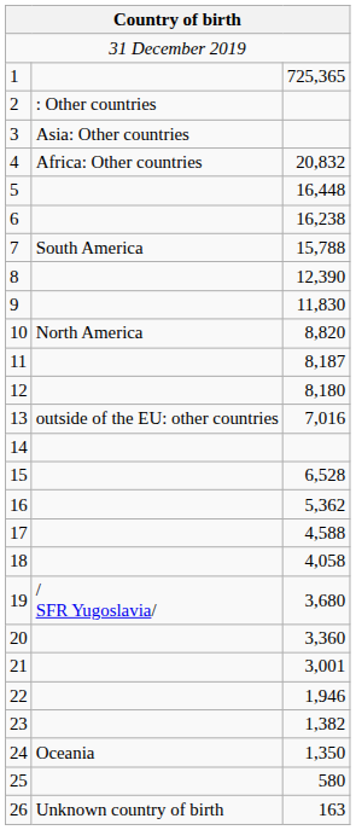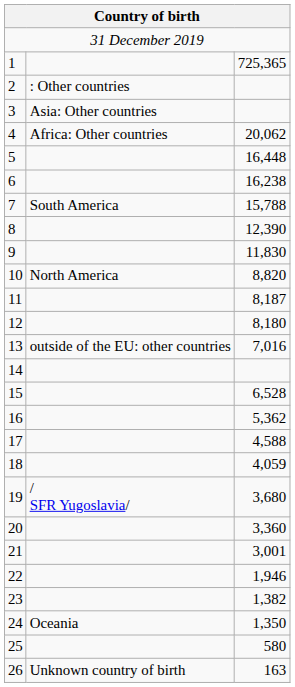4 | column 3: 20,832 -> 20,062
18 | column 3: 4,058 -> 4,059
